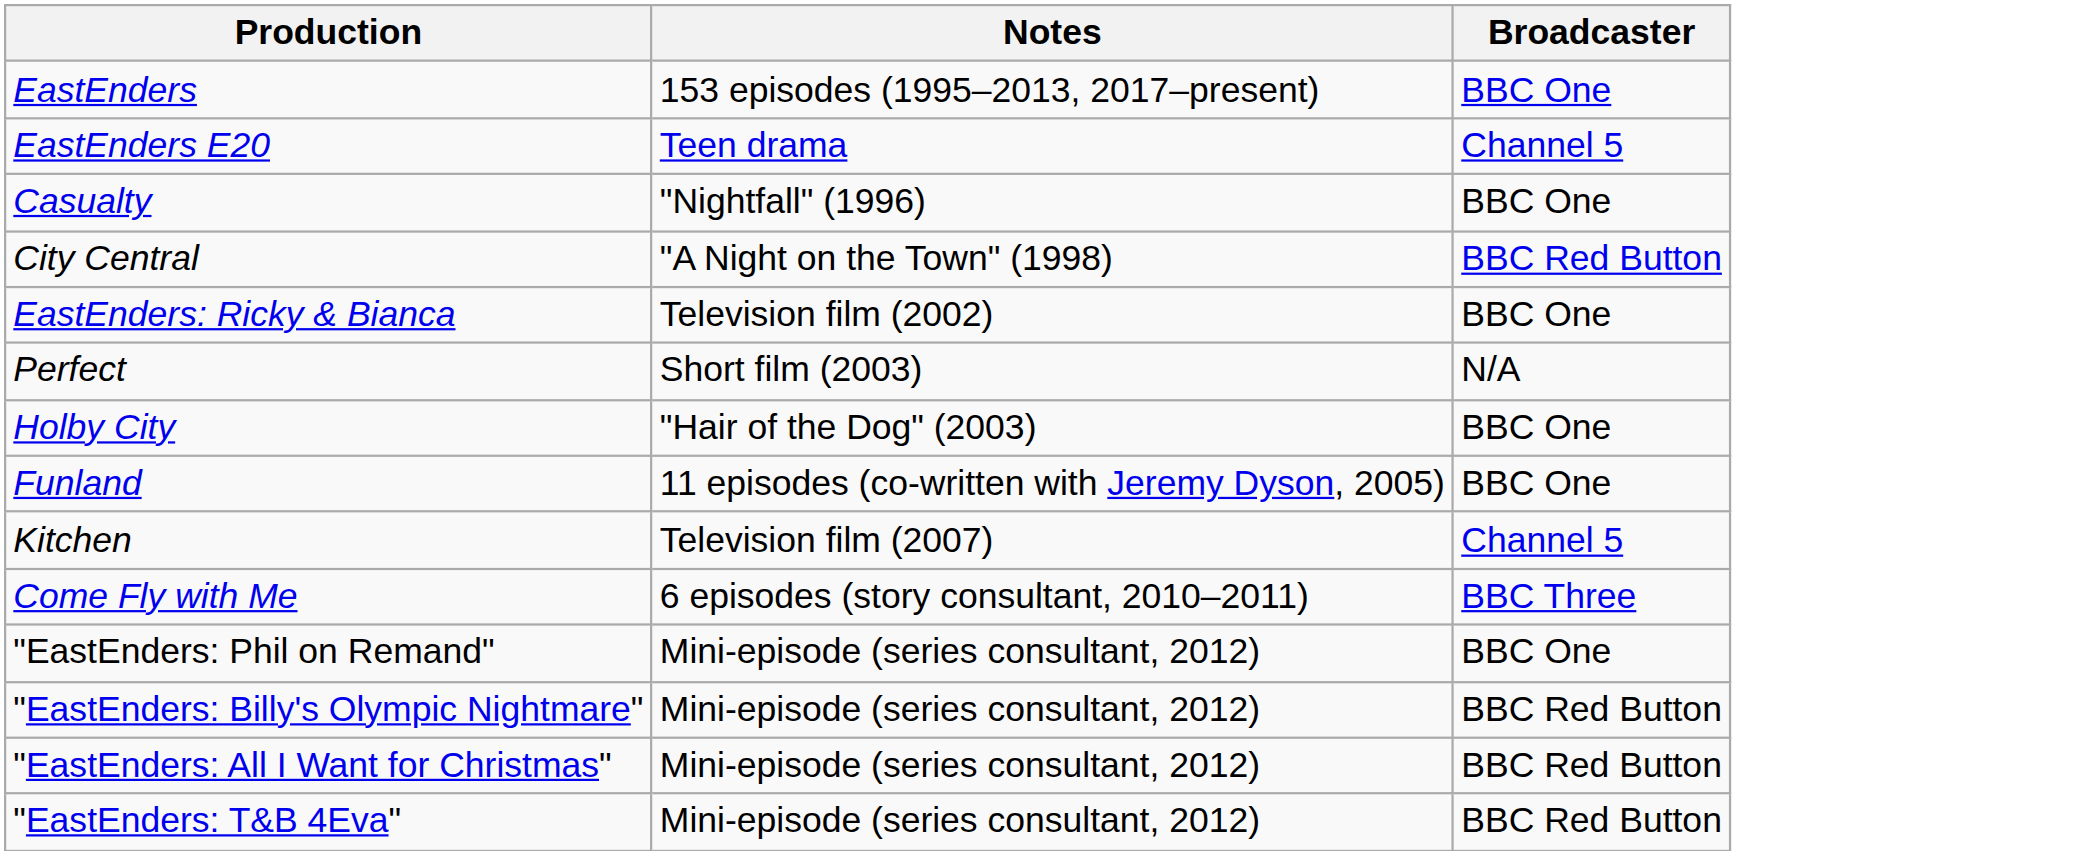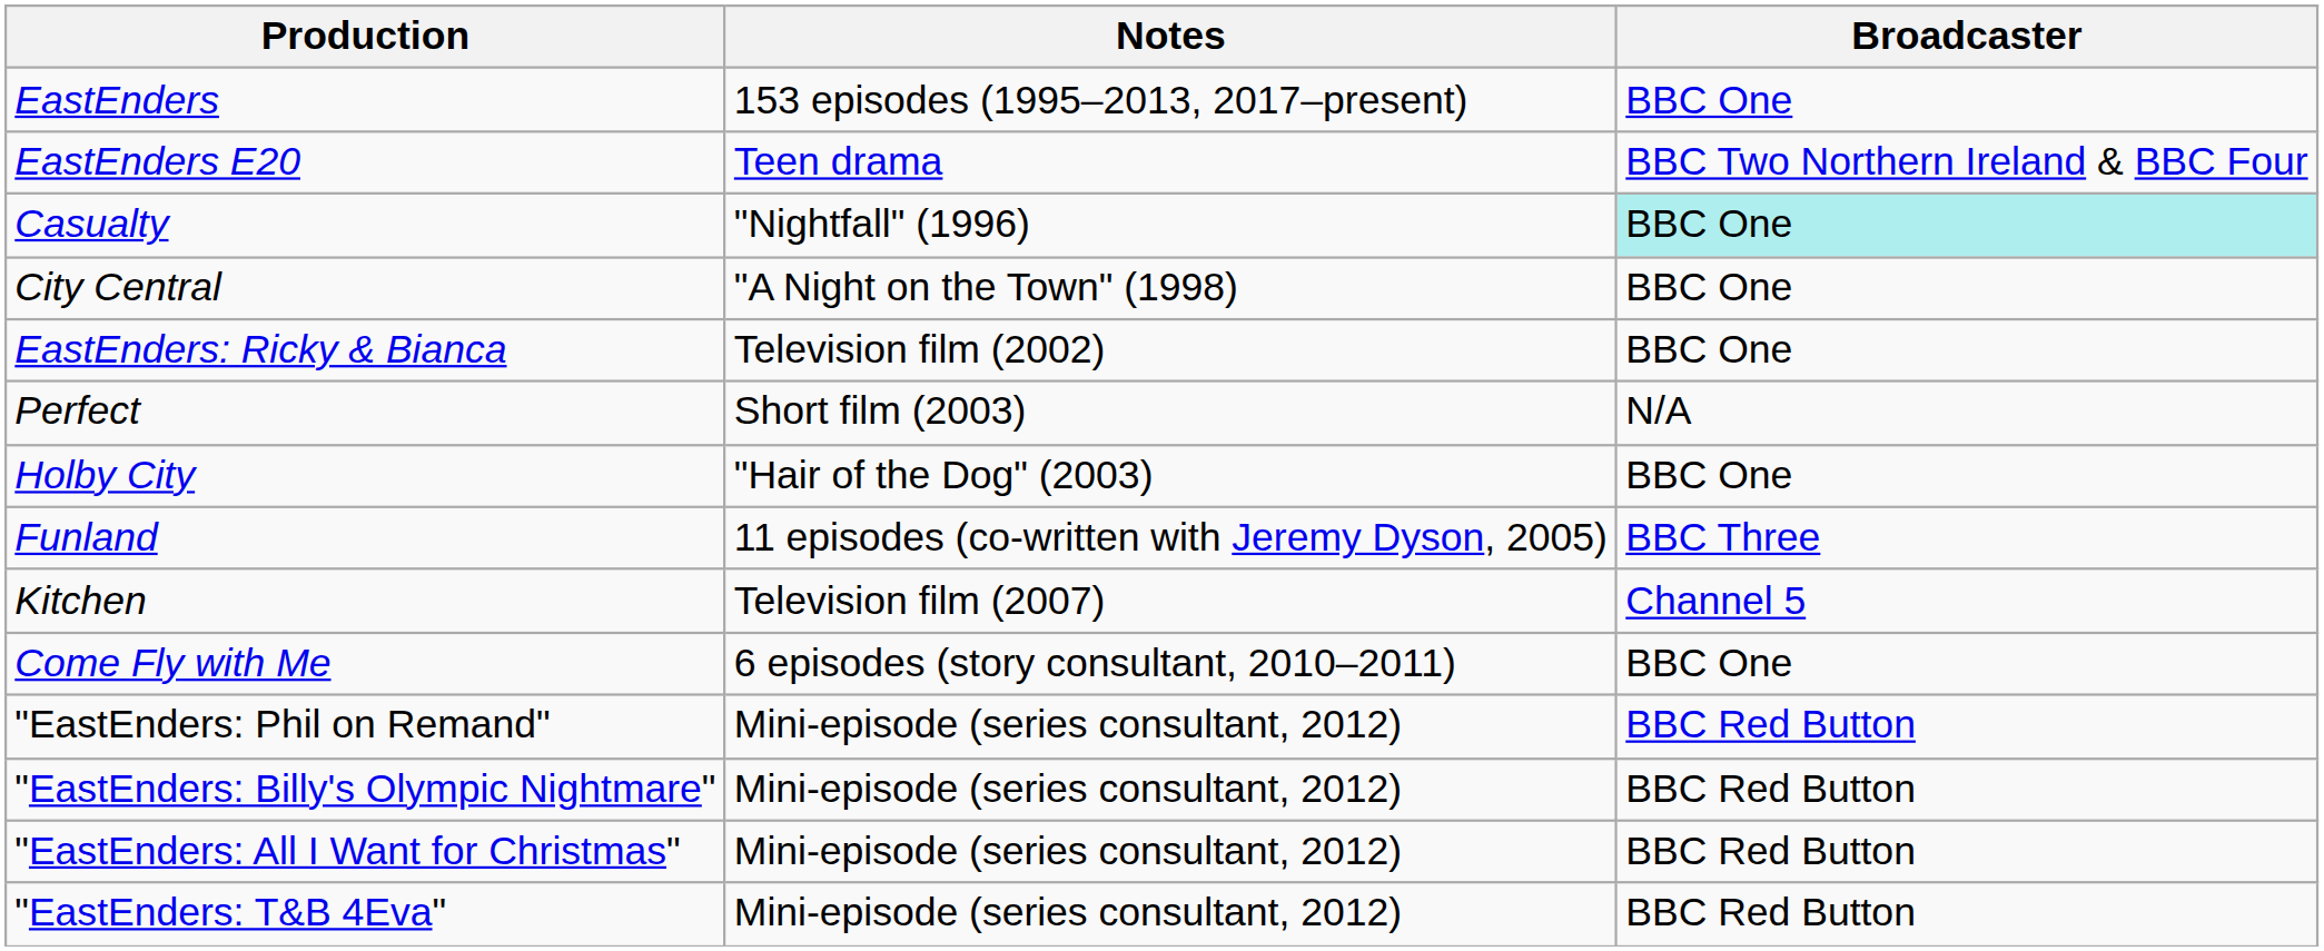EastEnders E20 | Broadcaster: Channel 5 -> BBC Two Northern Ireland & BBC Four
Casualty | Broadcaster: no background -> paleturquoise background
City Central | Broadcaster: BBC Red Button -> BBC One
Funland | Broadcaster: BBC One -> BBC Three
Come Fly with Me | Broadcaster: BBC Three -> BBC One
"EastEnders: Phil on Remand" | Broadcaster: BBC One -> BBC Red Button
